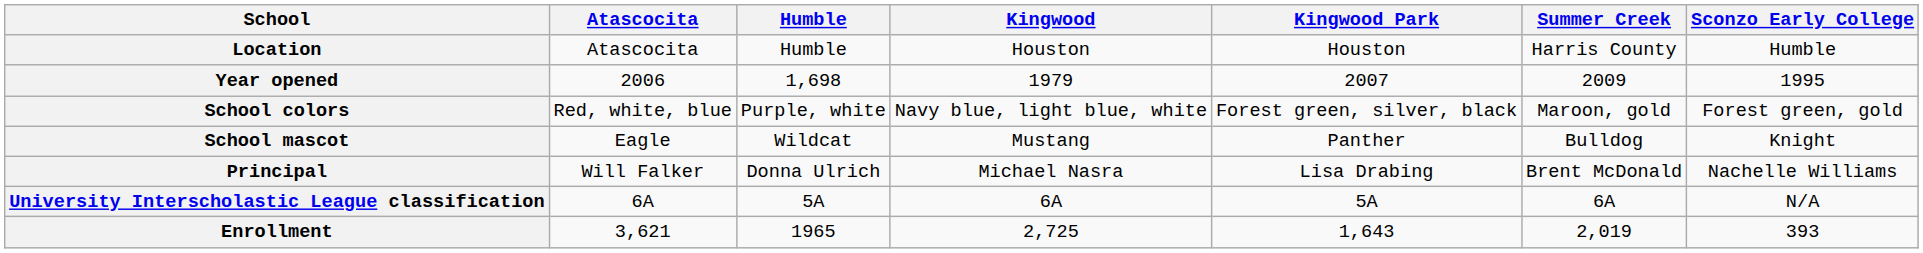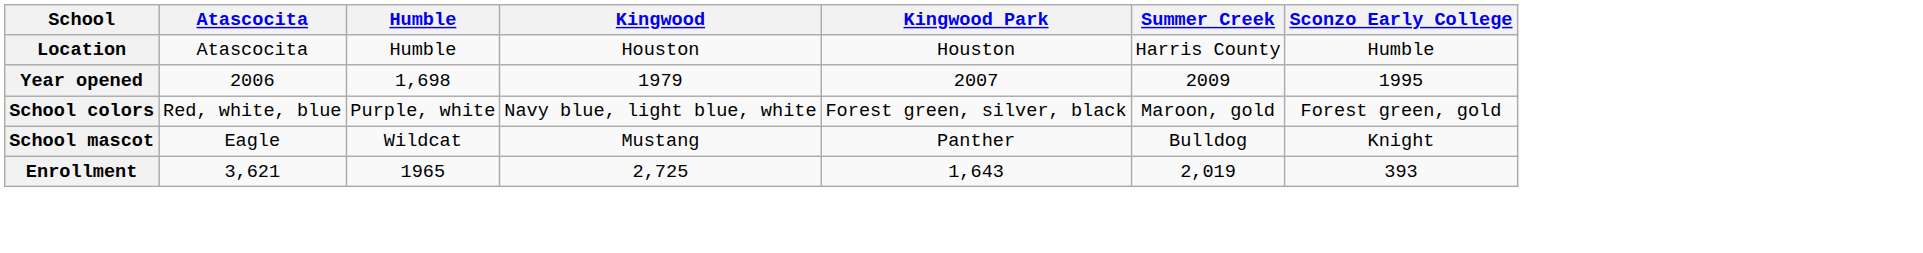- row: Principal | Will Falker | Donna Ulrich | Michael Nasra | Lisa Drabing | Brent McDonald | Nachelle Williams
- row: University Interscholastic League classification | 6A | 5A | 6A | 5A | 6A | N/A
